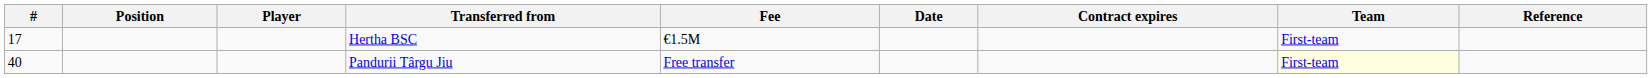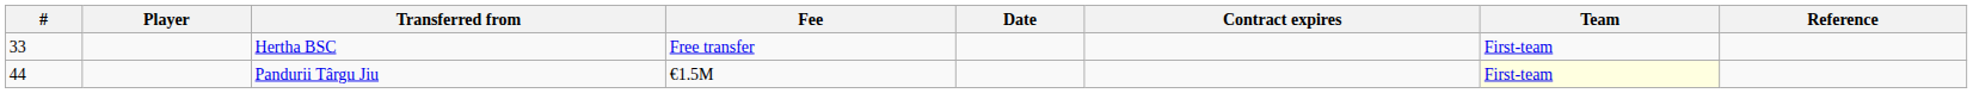- column: Position
Hertha BSC | #: 17 -> 33
Hertha BSC | Fee: €1.5M -> Free transfer
Pandurii Târgu Jiu | #: 40 -> 44
Pandurii Târgu Jiu | Fee: Free transfer -> €1.5M
